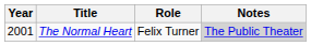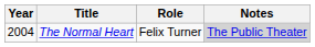The Normal Heart | Year: 2001 -> 2004
